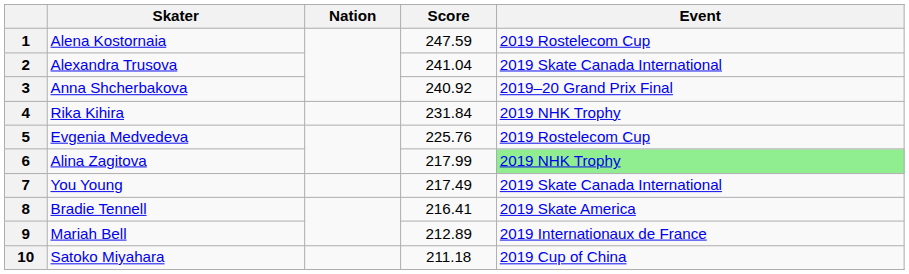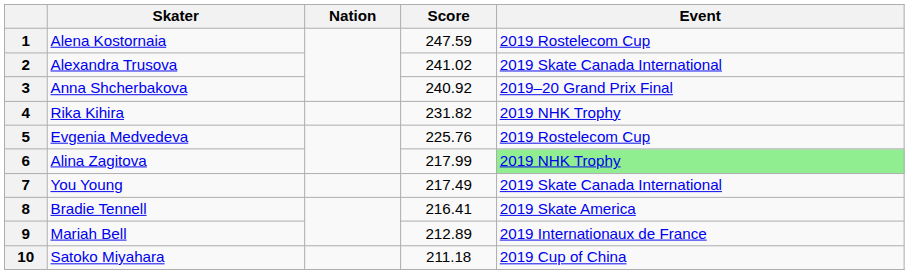2 | Score: 241.04 -> 241.02
4 | Score: 231.84 -> 231.82
